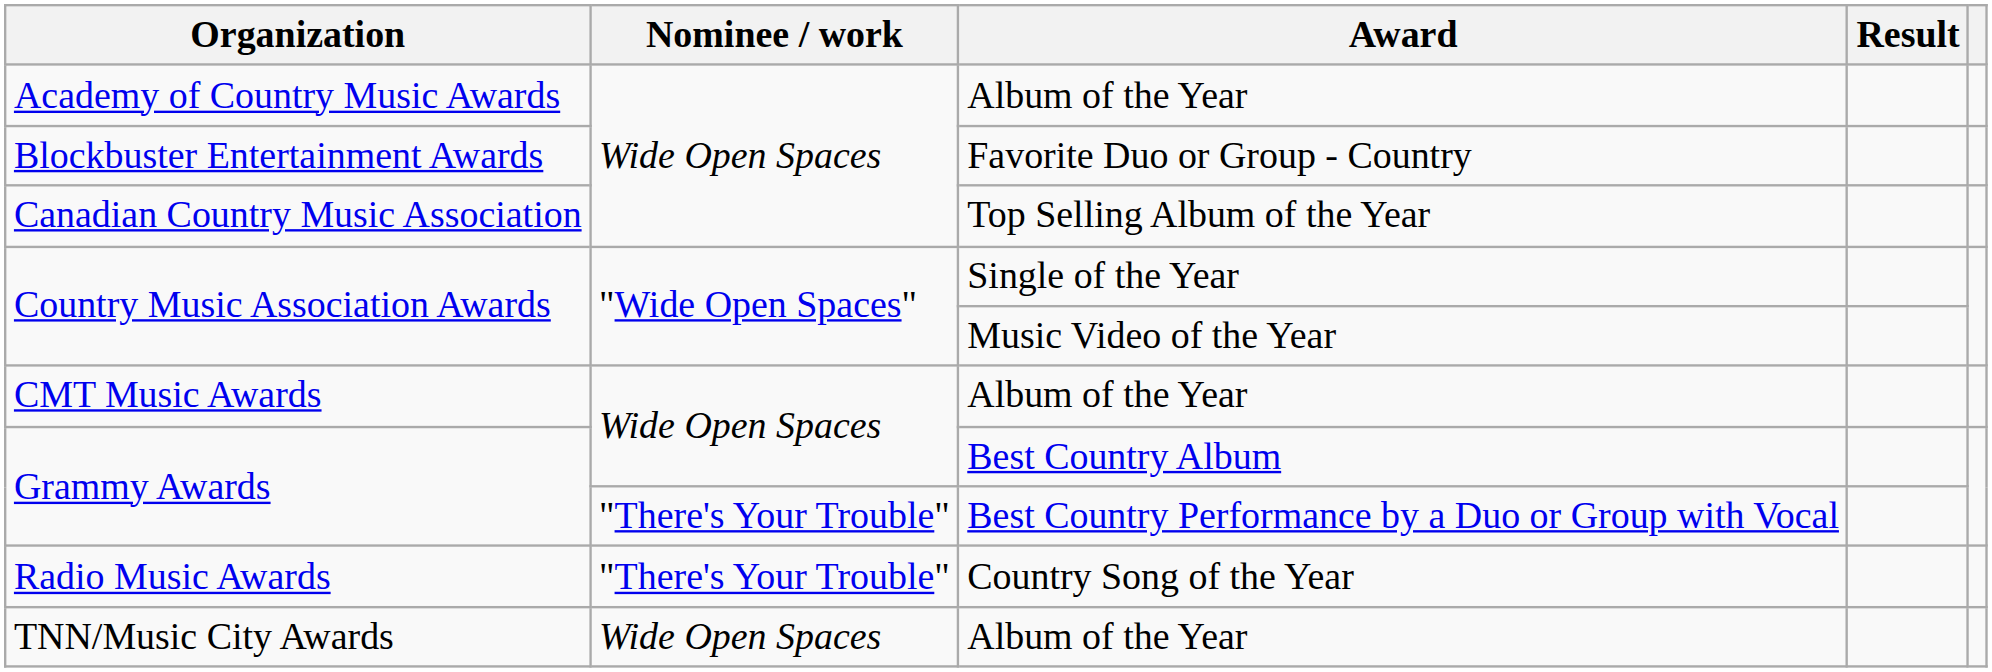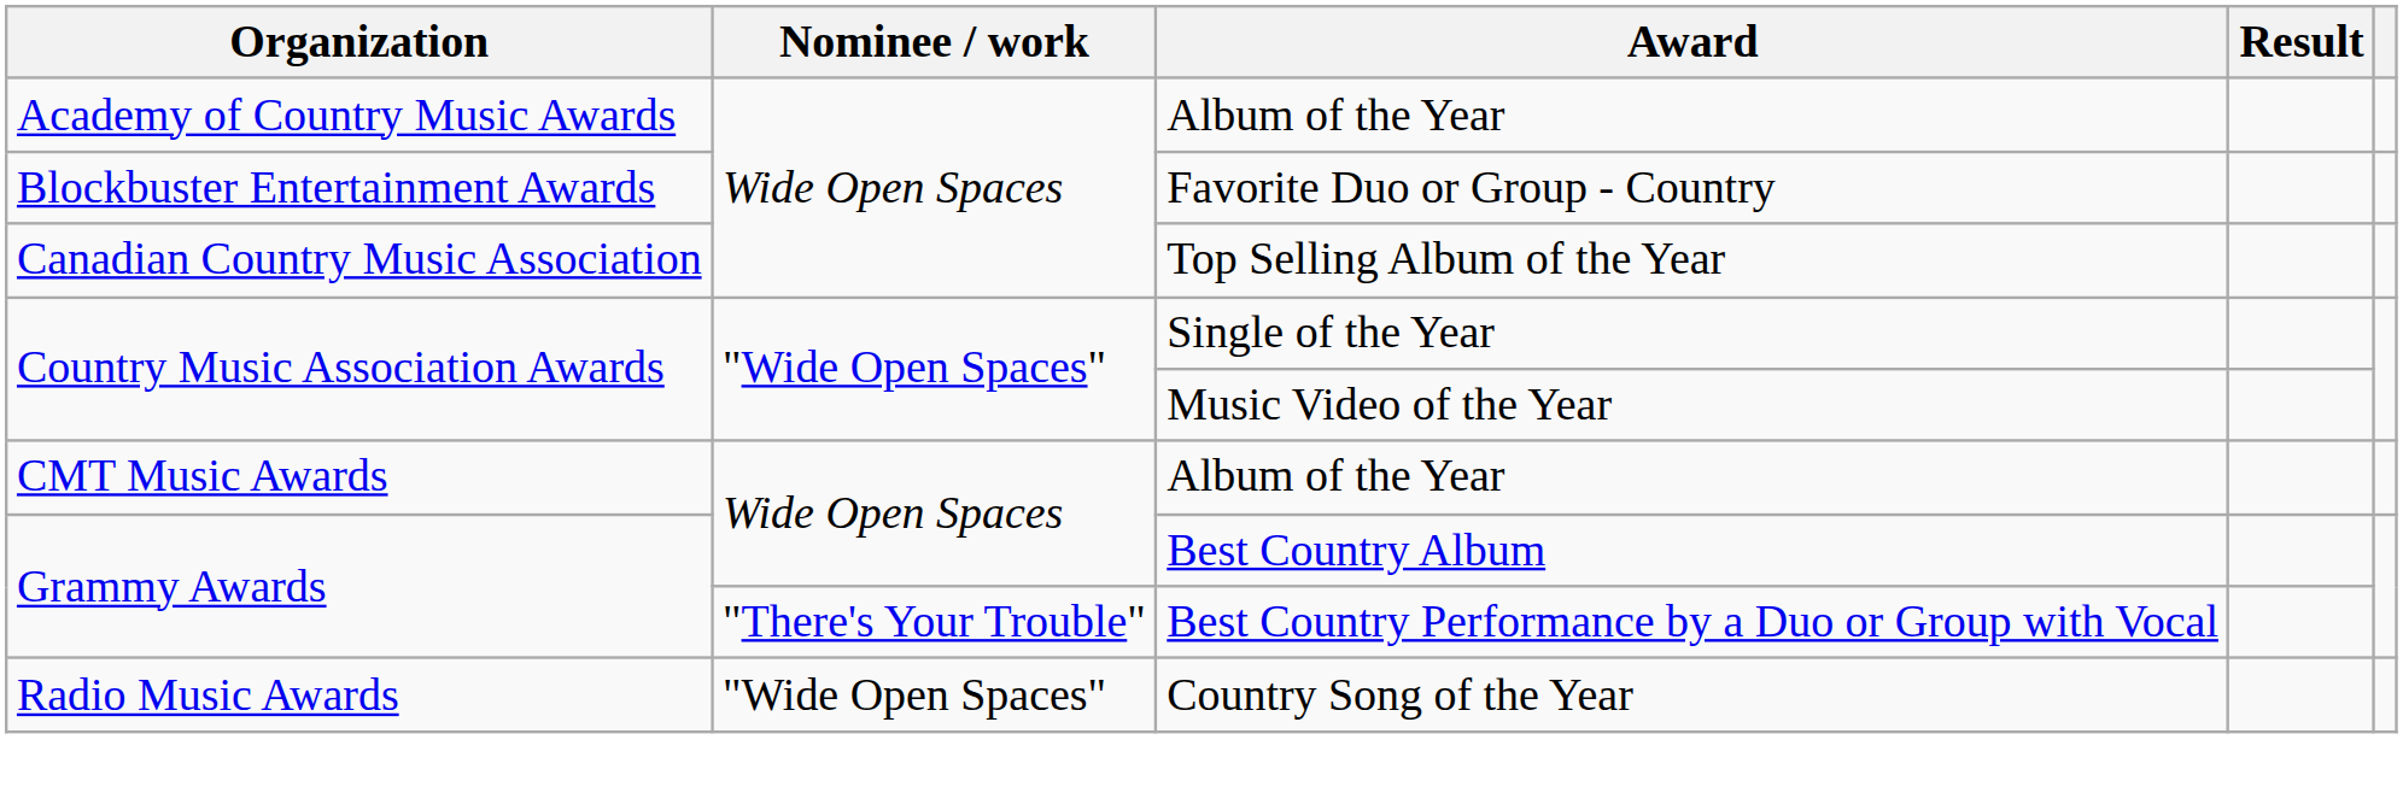Radio Music Awards | Nominee / work: "There's Your Trouble" -> "Wide Open Spaces"
- row: TNN/Music City Awards | Wide Open Spaces | Album of the Year
